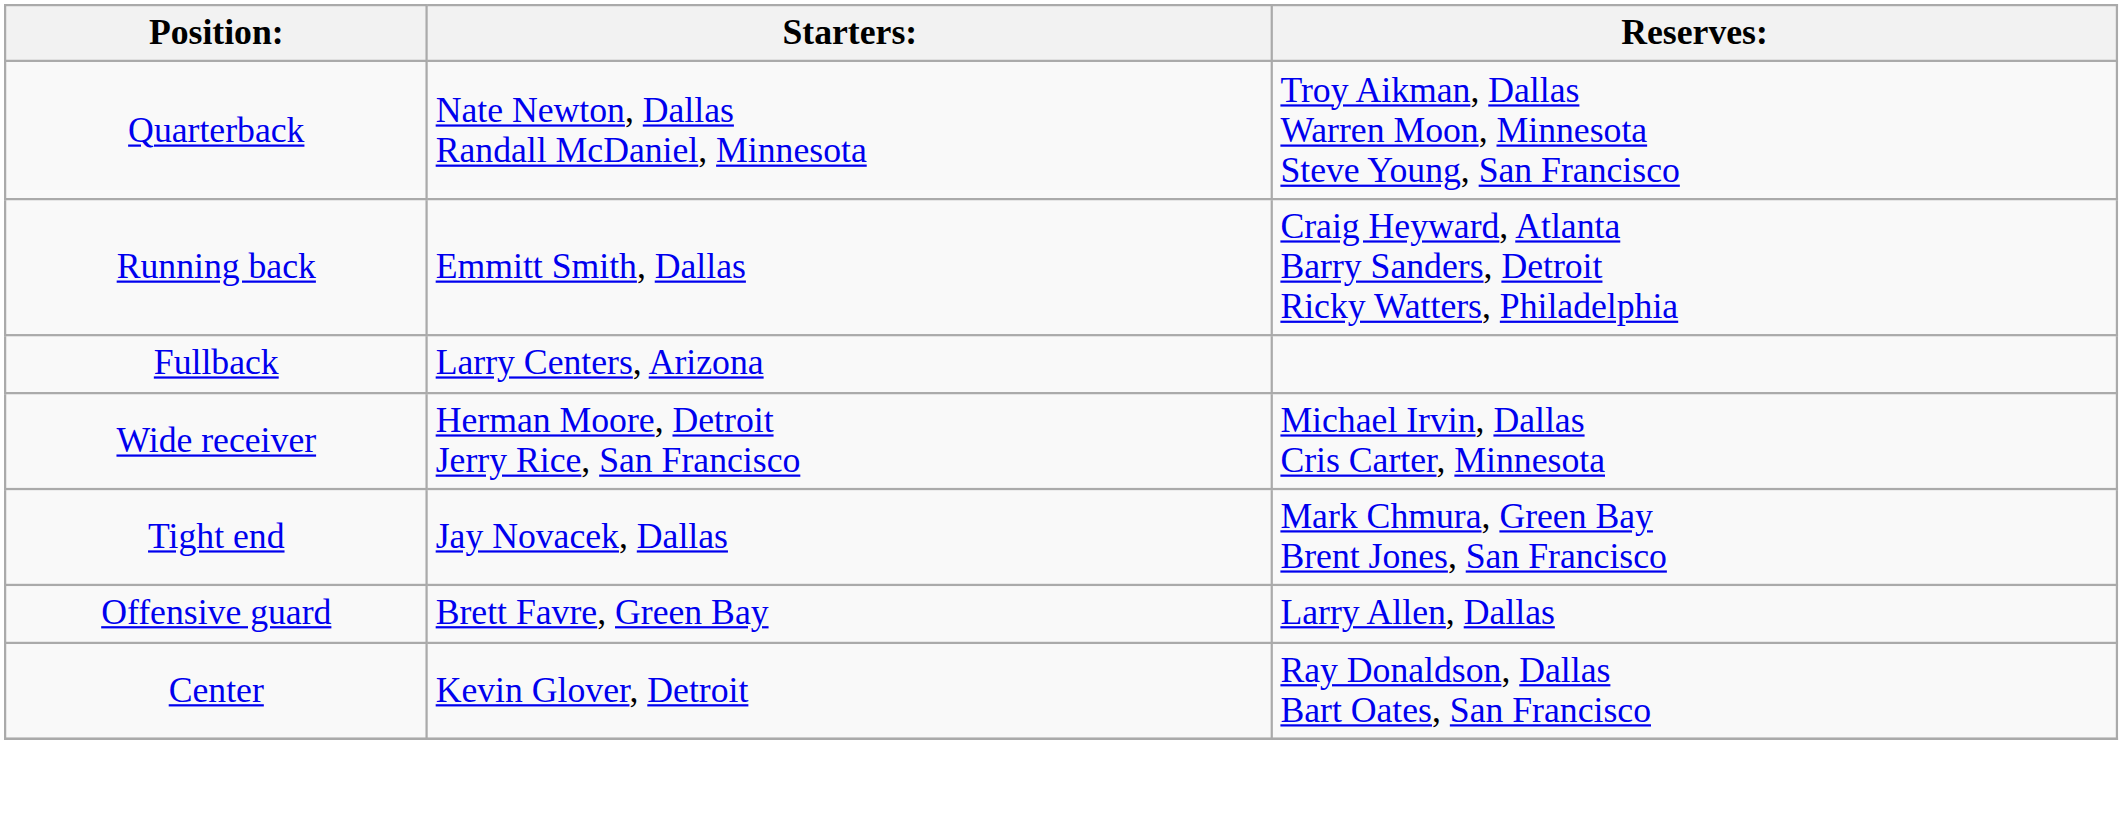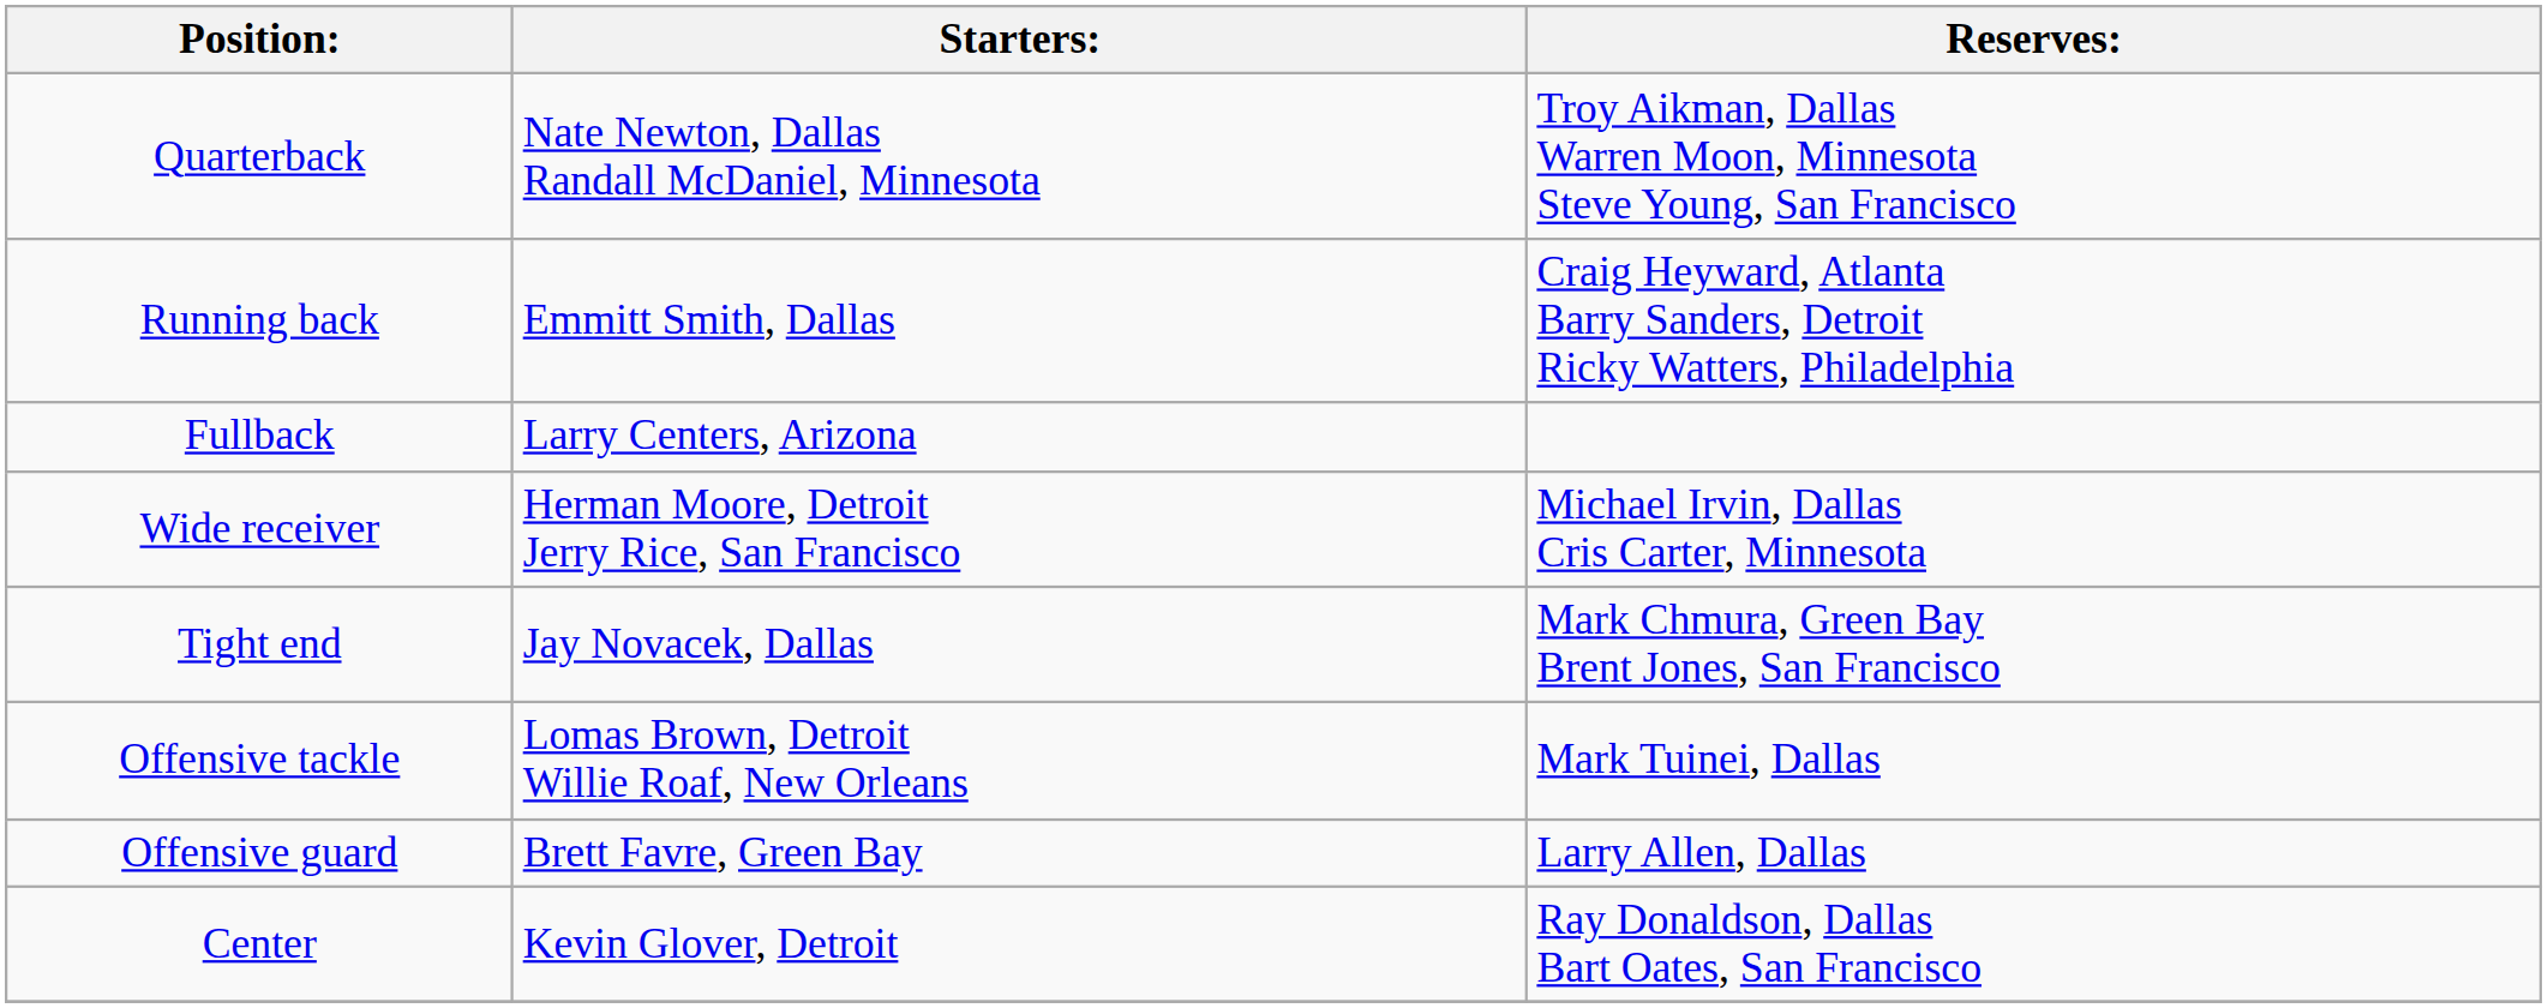+ row: Offensive tackle | Lomas Brown, Detroit Willie Roaf, New Orleans | Mark Tuinei, Dallas
